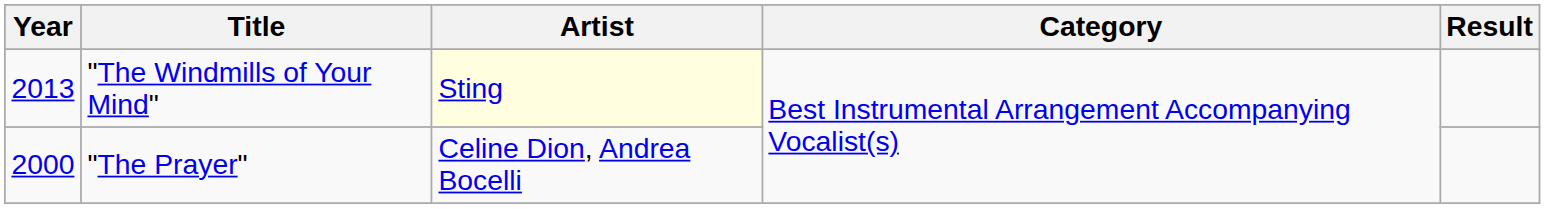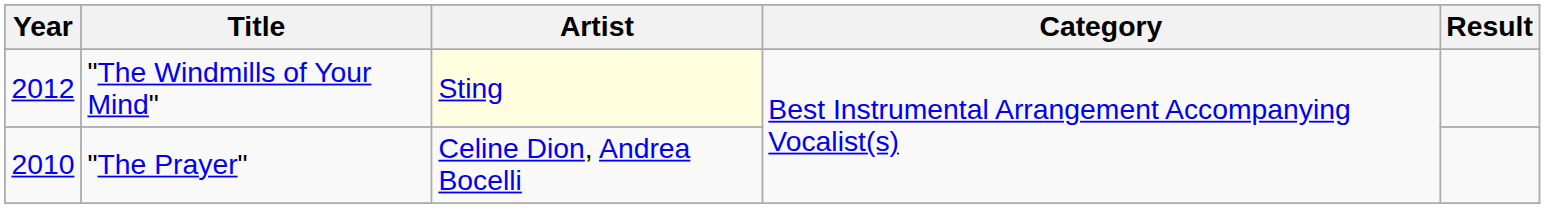"The Windmills of Your Mind" | Year: 2013 -> 2012
"The Prayer" | Year: 2000 -> 2010
